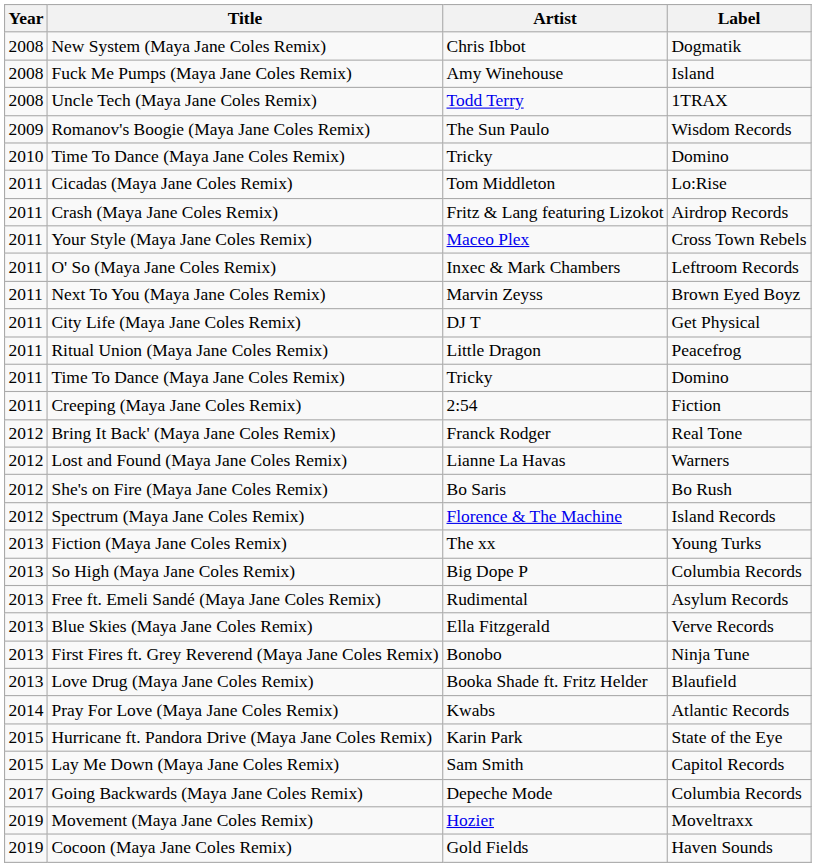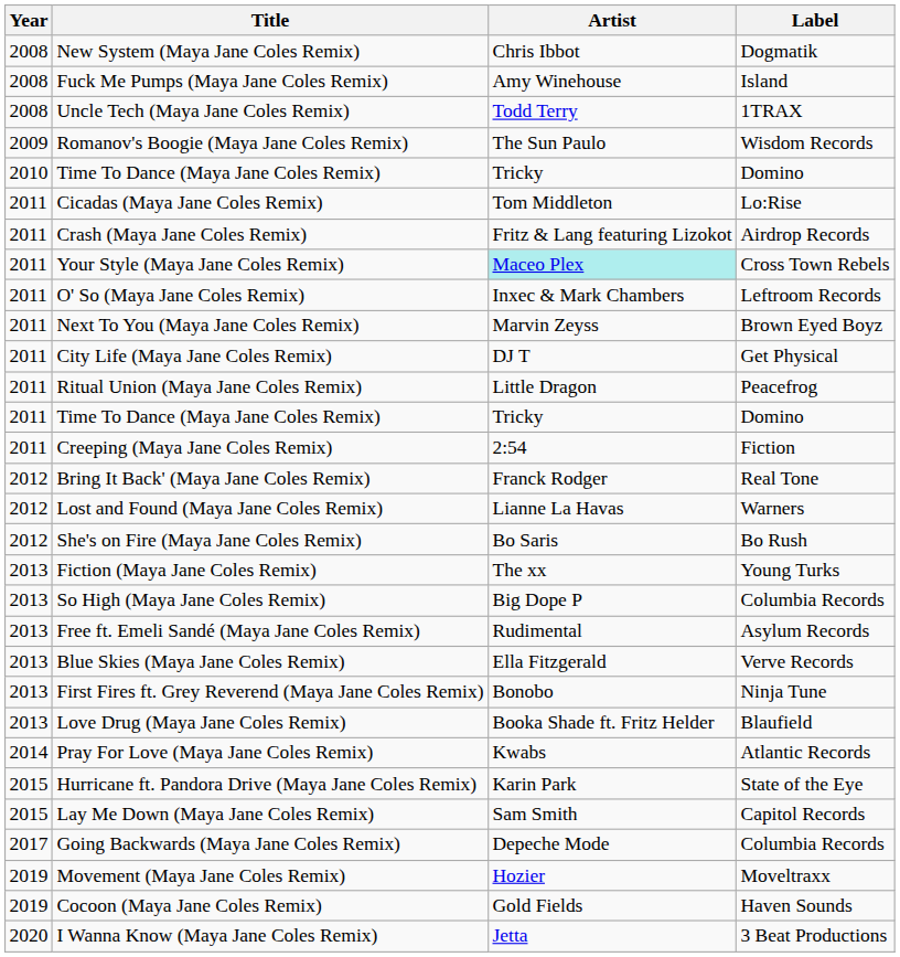Your Style (Maya Jane Coles Remix) | Artist: no background -> paleturquoise background
- row: 2012 | Spectrum (Maya Jane Coles Remix) | Florence & The Machine | Island Records
+ row: 2020 | I Wanna Know (Maya Jane Coles Remix) | Jetta | 3 Beat Productions
